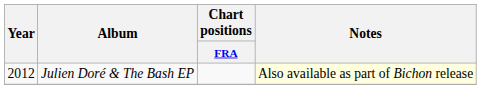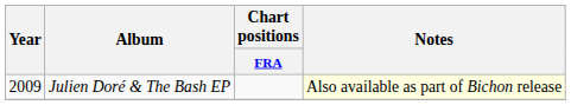Julien Doré & The Bash EP | Year: 2012 -> 2009
